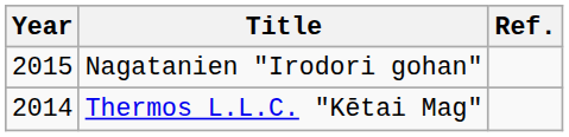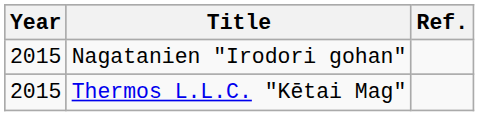Thermos L.L.C. "Kētai Mag" | Year: 2014 -> 2015
